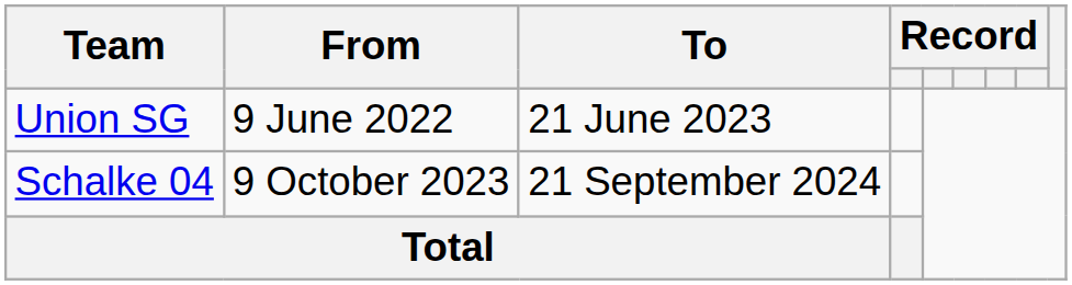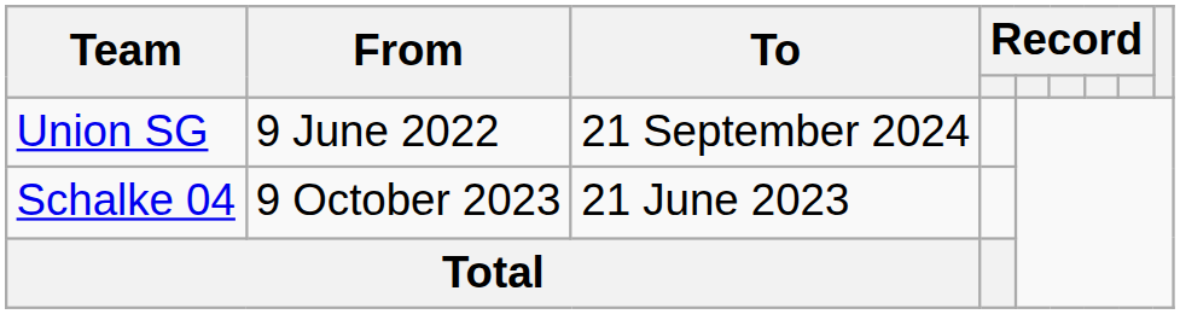Union SG | To: 21 June 2023 -> 21 September 2024
Schalke 04 | To: 21 September 2024 -> 21 June 2023
